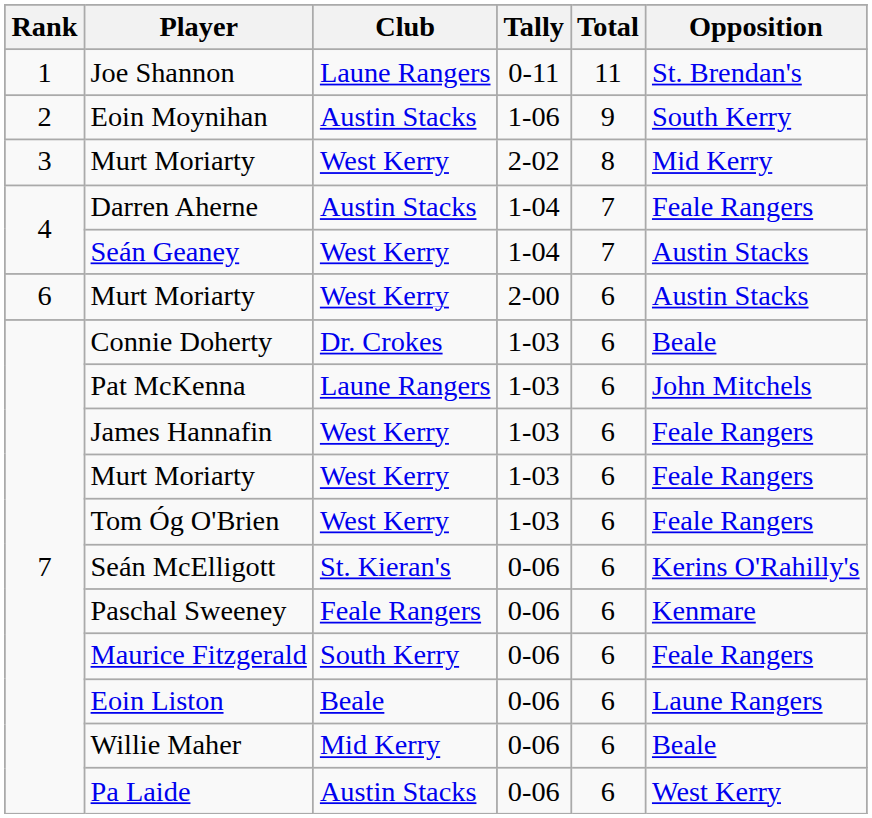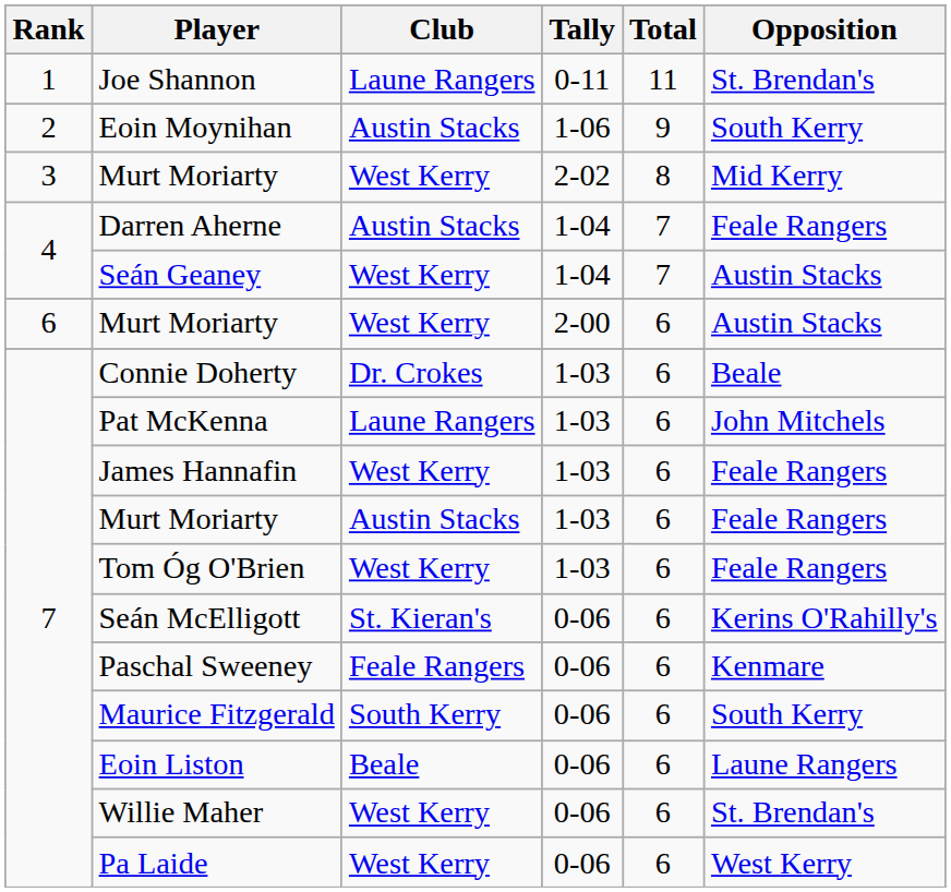Murt Moriarty / 1-03 | Club: West Kerry -> Austin Stacks
Maurice Fitzgerald | Opposition: Feale Rangers -> South Kerry
Willie Maher | Club: Mid Kerry -> West Kerry
Willie Maher | Opposition: Beale -> St. Brendan's
Pa Laide | Club: Austin Stacks -> West Kerry
